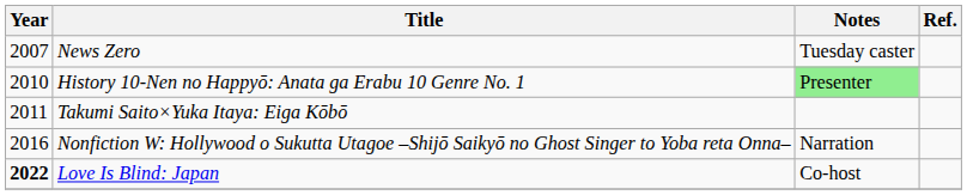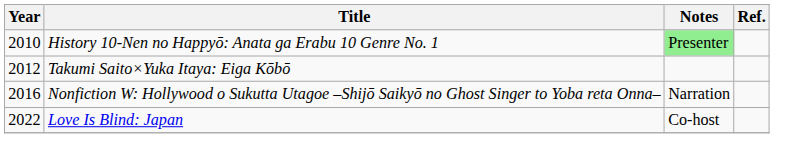- row: 2007 | News Zero | Tuesday caster
Takumi Saito×Yuka Itaya: Eiga Kōbō | Year: 2011 -> 2012
Love Is Blind: Japan | Year: bold -> normal
